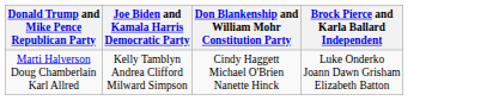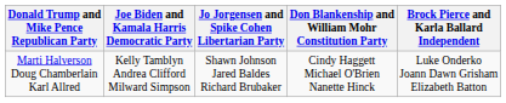+ column: Jo Jorgensen and Spike Cohen Libertarian Party | Shawn Johnson Jared Baldes Richard Brubaker
